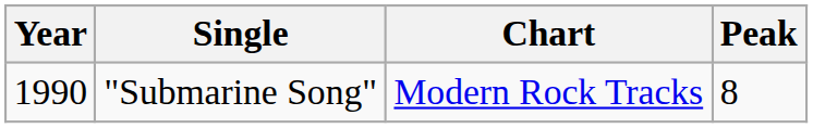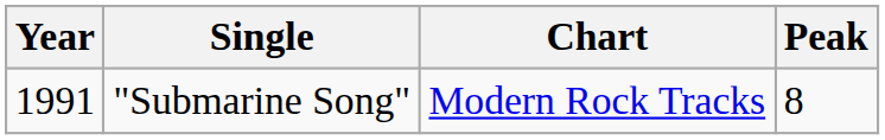"Submarine Song" | Year: 1990 -> 1991
